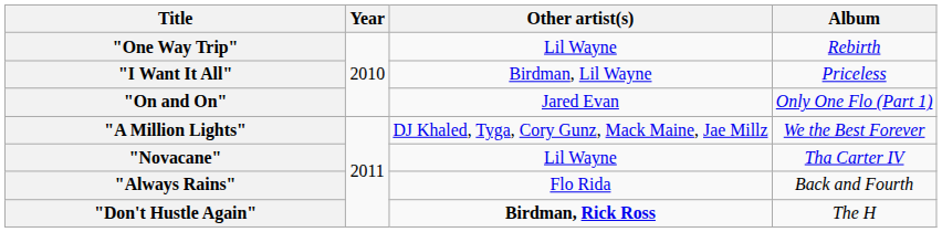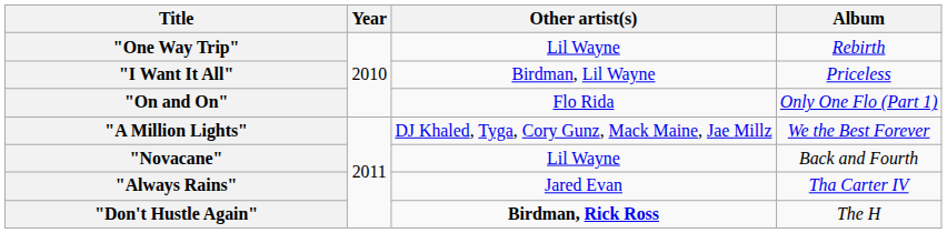"On and On" | Other artist(s): Jared Evan -> Flo Rida
"Novacane" | Album: Tha Carter IV -> Back and Fourth
"Always Rains" | Other artist(s): Flo Rida -> Jared Evan
"Always Rains" | Album: Back and Fourth -> Tha Carter IV
